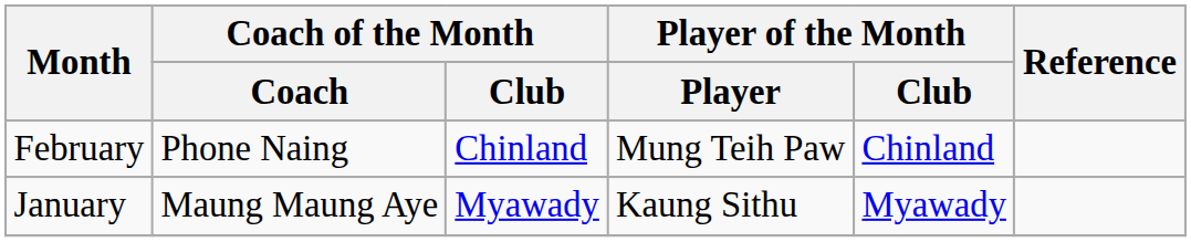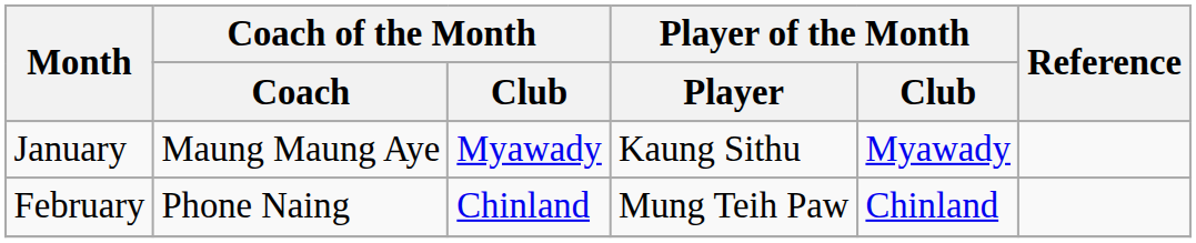rows swapped: January <-> February
